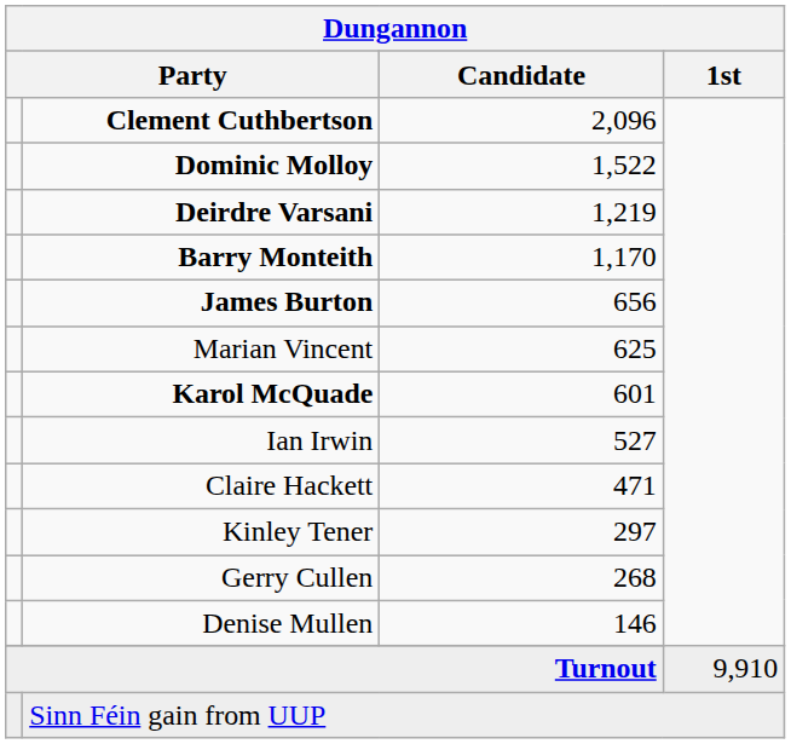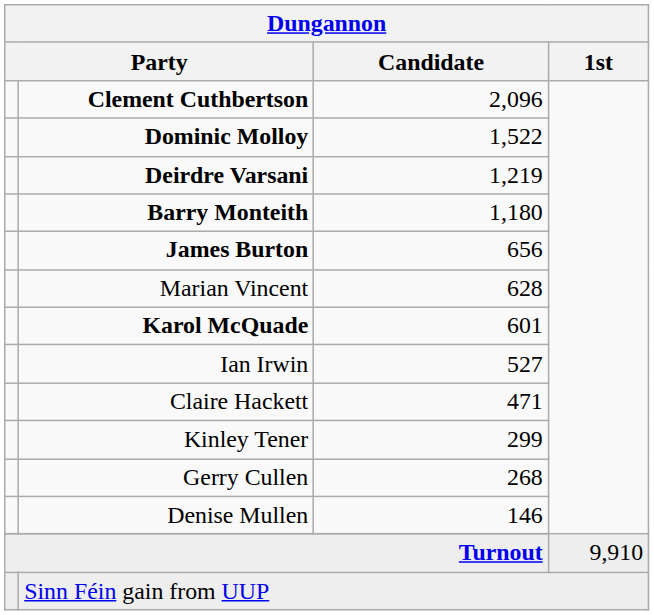Barry Monteith | Dungannon / Candidate: 1,170 -> 1,180
Marian Vincent | Dungannon / Candidate: 625 -> 628
Kinley Tener | Dungannon / Candidate: 297 -> 299
